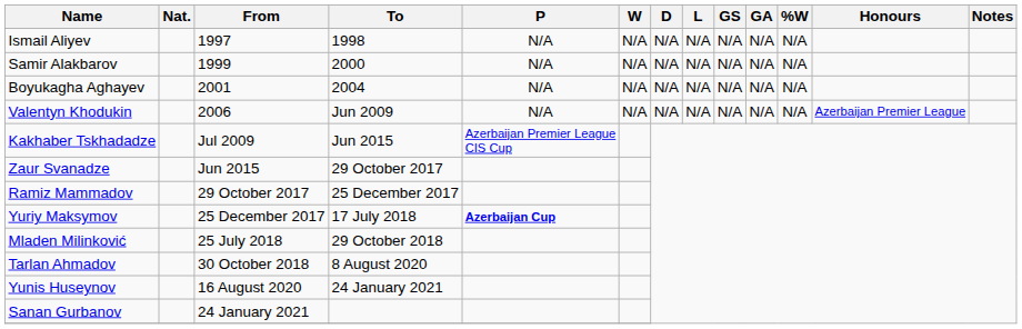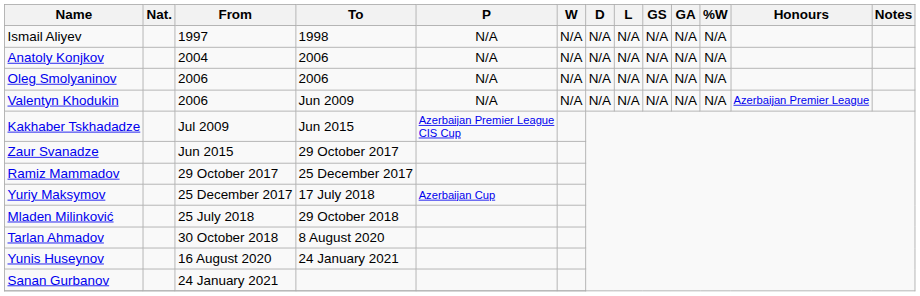- row: Samir Alakbarov | 1999 | 2000 | N/A | N/A | N/A | N/A | N/A | N/A | N/A
- row: Boyukagha Aghayev | 2001 | 2004 | N/A | N/A | N/A | N/A | N/A | N/A | N/A
+ row: Anatoly Konjkov | 2004 | 2006 | N/A | N/A | N/A | N/A | N/A | N/A | N/A
+ row: Oleg Smolyaninov | 2006 | 2006 | N/A | N/A | N/A | N/A | N/A | N/A | N/A
Yuriy Maksymov | P: bold -> normal
